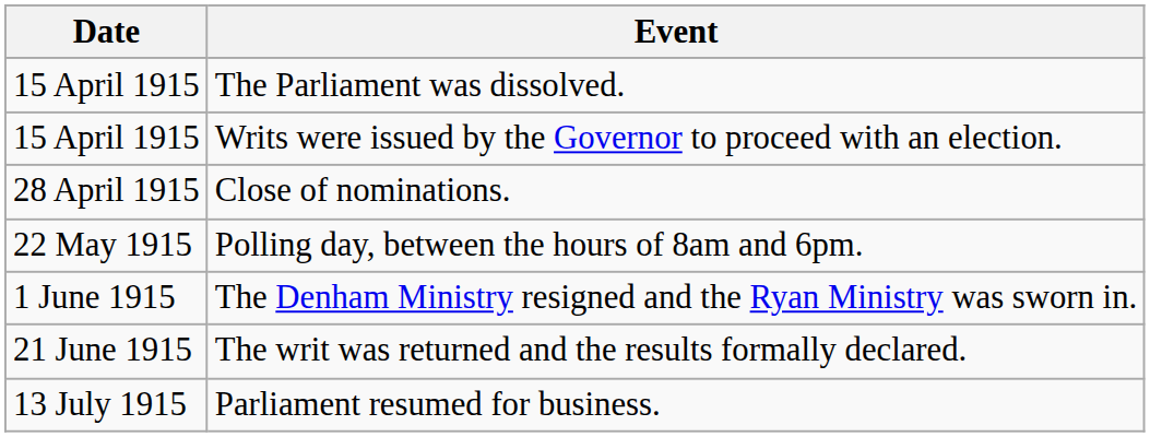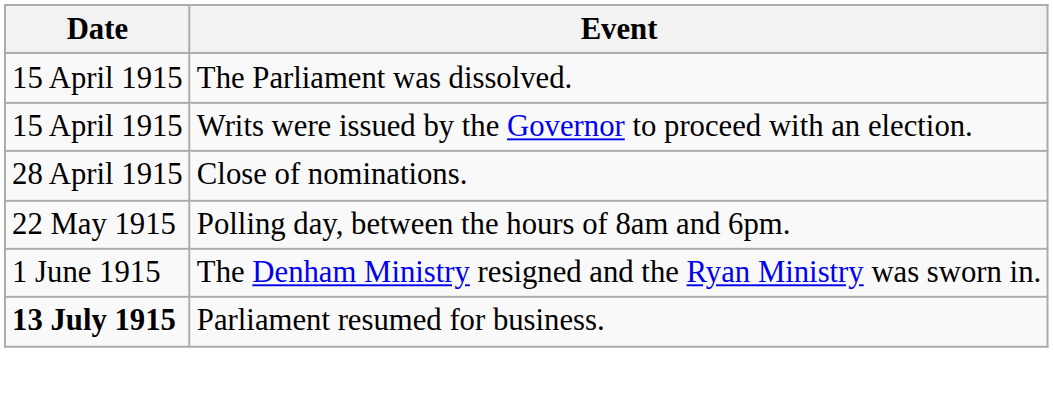- row: 21 June 1915 | The writ was returned and the results formally declared.
Parliament resumed for business. | Date: normal -> bold
